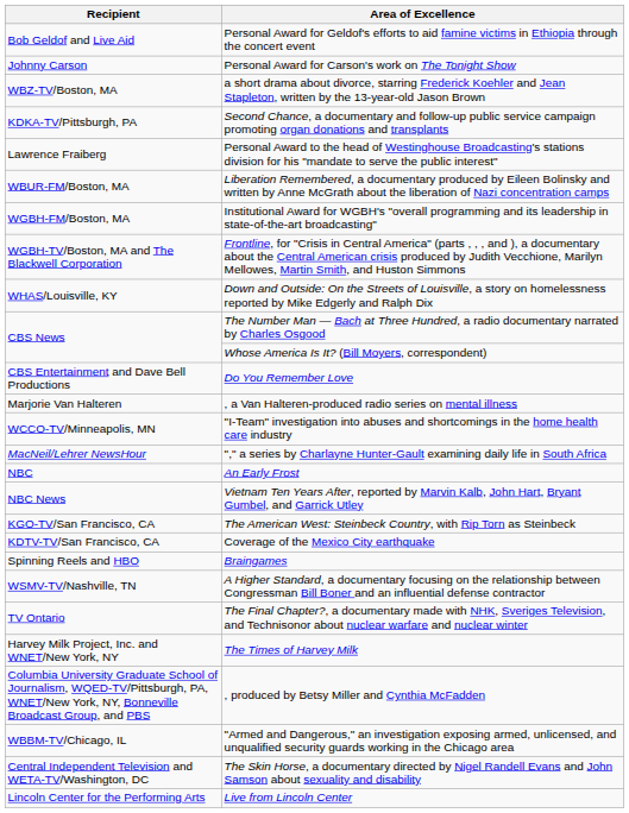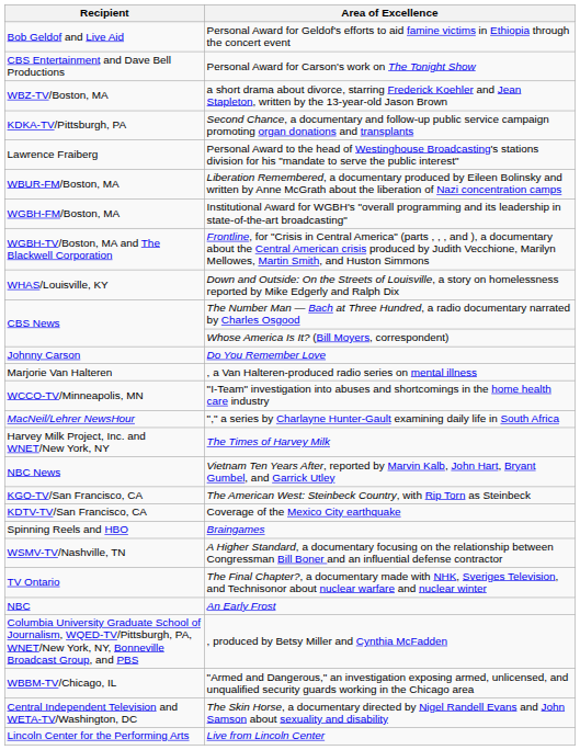Personal Award for Carson's work on The Tonight Show | Recipient: Johnny Carson -> CBS Entertainment and Dave Bell Productions
Do You Remember Love | Recipient: CBS Entertainment and Dave Bell Productions -> Johnny Carson
rows swapped: An Early Frost <-> The Times of Harvey Milk
